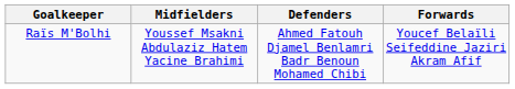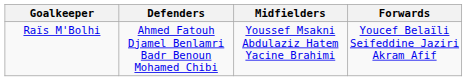columns swapped: Defenders <-> Midfielders
